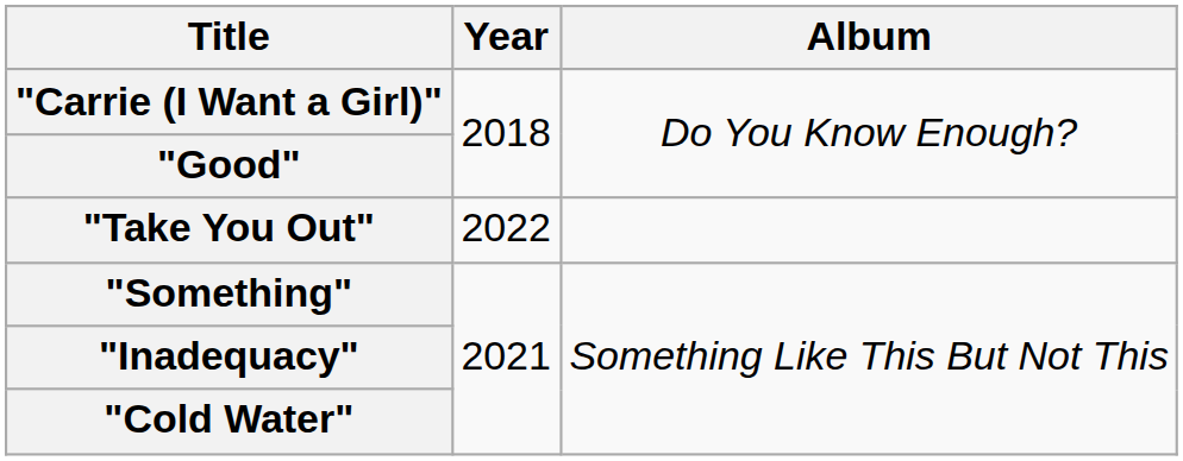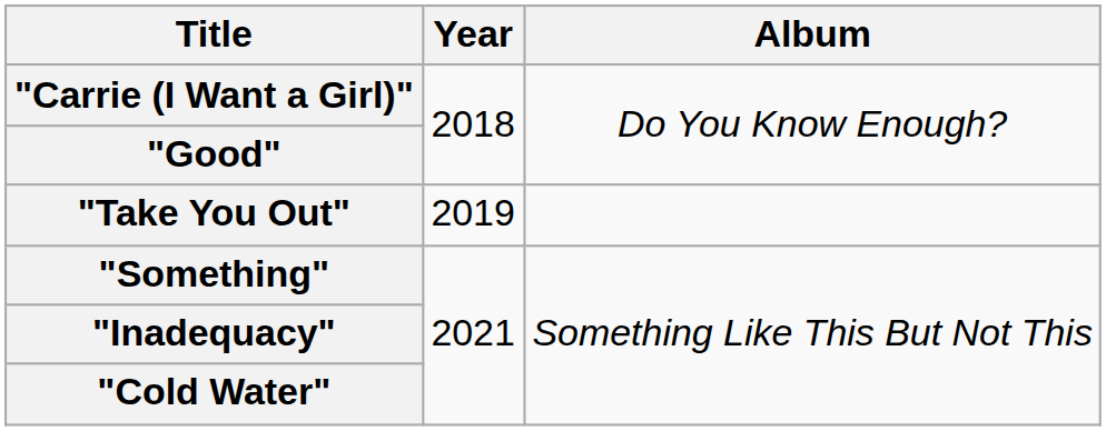"Take You Out" | Year: 2022 -> 2019
